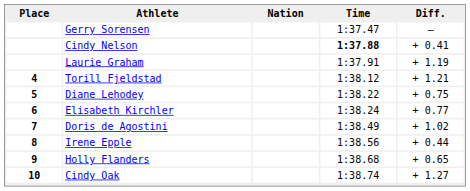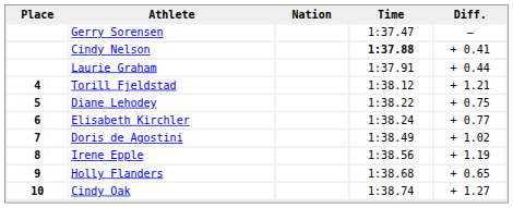Laurie Graham | Diff.: + 1.19 -> + 0.44
Irene Epple | Diff.: + 0.44 -> + 1.19
